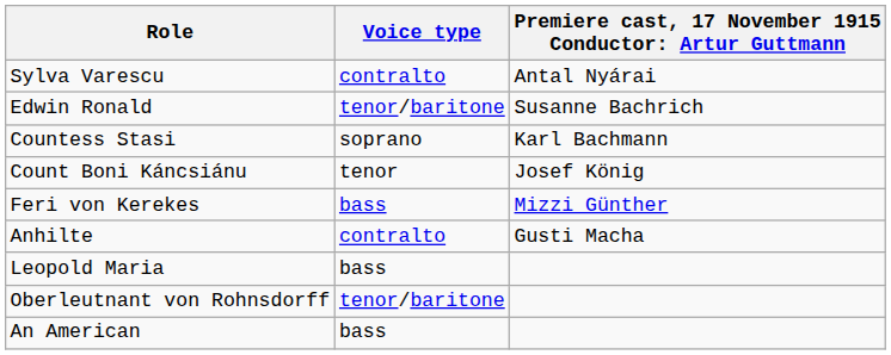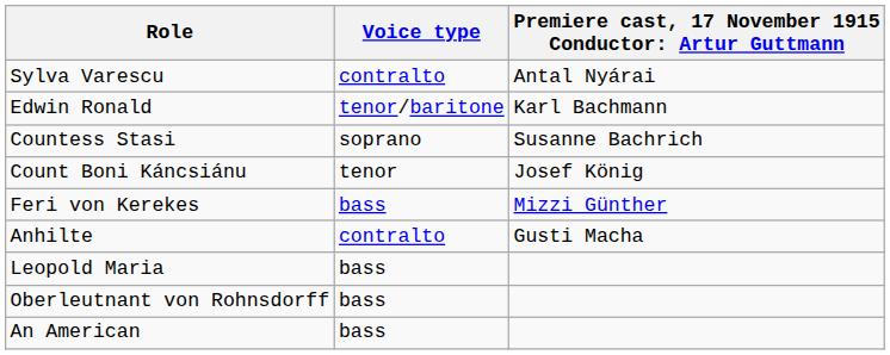Edwin Ronald | column 3: Susanne Bachrich -> Karl Bachmann
Countess Stasi | column 3: Karl Bachmann -> Susanne Bachrich
Oberleutnant von Rohnsdorff | Voice type: tenor/baritone -> bass
